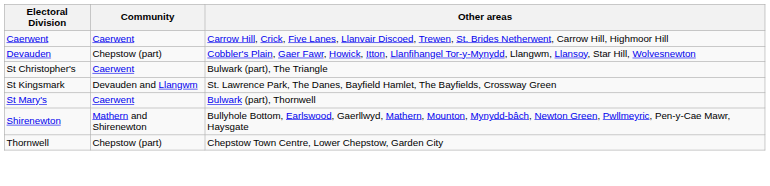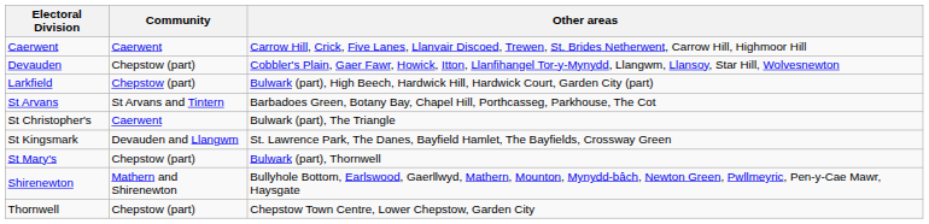+ row: Larkfield | Chepstow (part) | Bulwark (part), High Beech, Hardwick Hill, Hardwick Court, Garden City (part)
+ row: St Arvans | St Arvans and Tintern | Barbadoes Green, Botany Bay, Chapel Hill, Porthcasseg, Parkhouse, The Cot
St Mary's | Community: Caerwent -> Chepstow (part)
